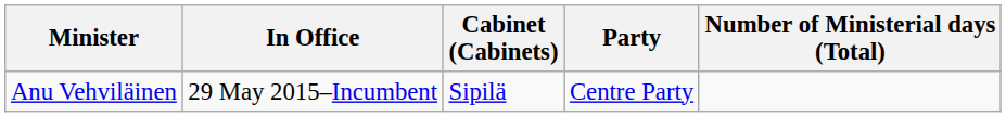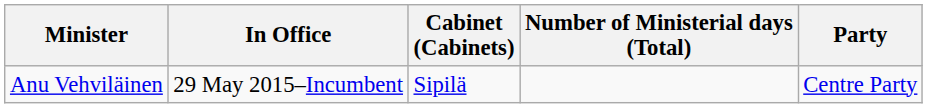columns swapped: Number of Ministerial days (Total) <-> Party
